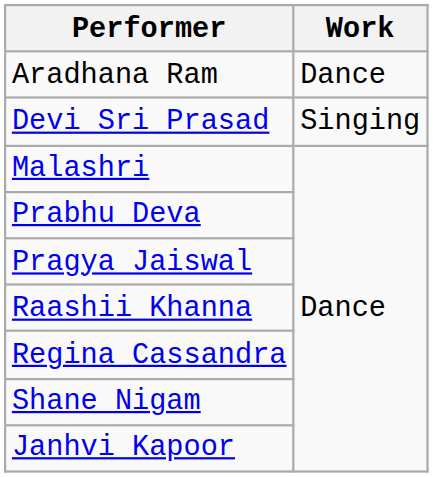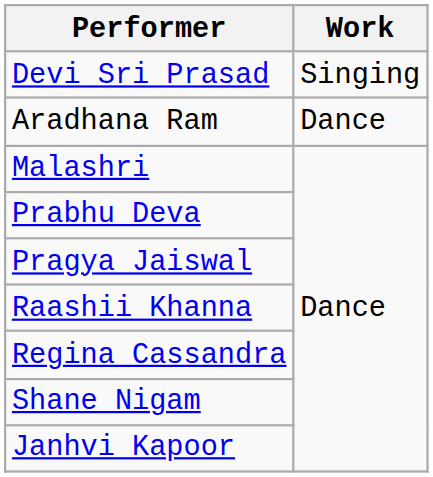rows swapped: Aradhana Ram <-> Devi Sri Prasad
